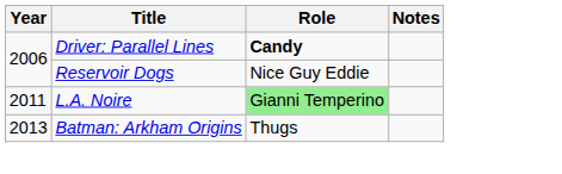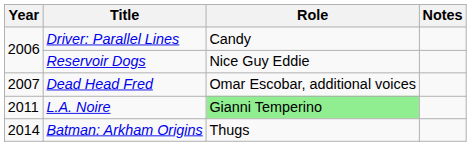Driver: Parallel Lines | Role: bold -> normal
+ row: 2007 | Dead Head Fred | Omar Escobar, additional voices
Batman: Arkham Origins | Year: 2013 -> 2014
